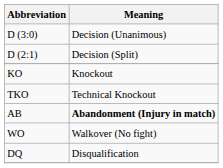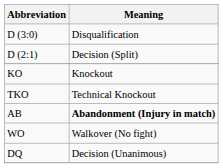D (3:0) | Meaning: Decision (Unanimous) -> Disqualification
DQ | Meaning: Disqualification -> Decision (Unanimous)
